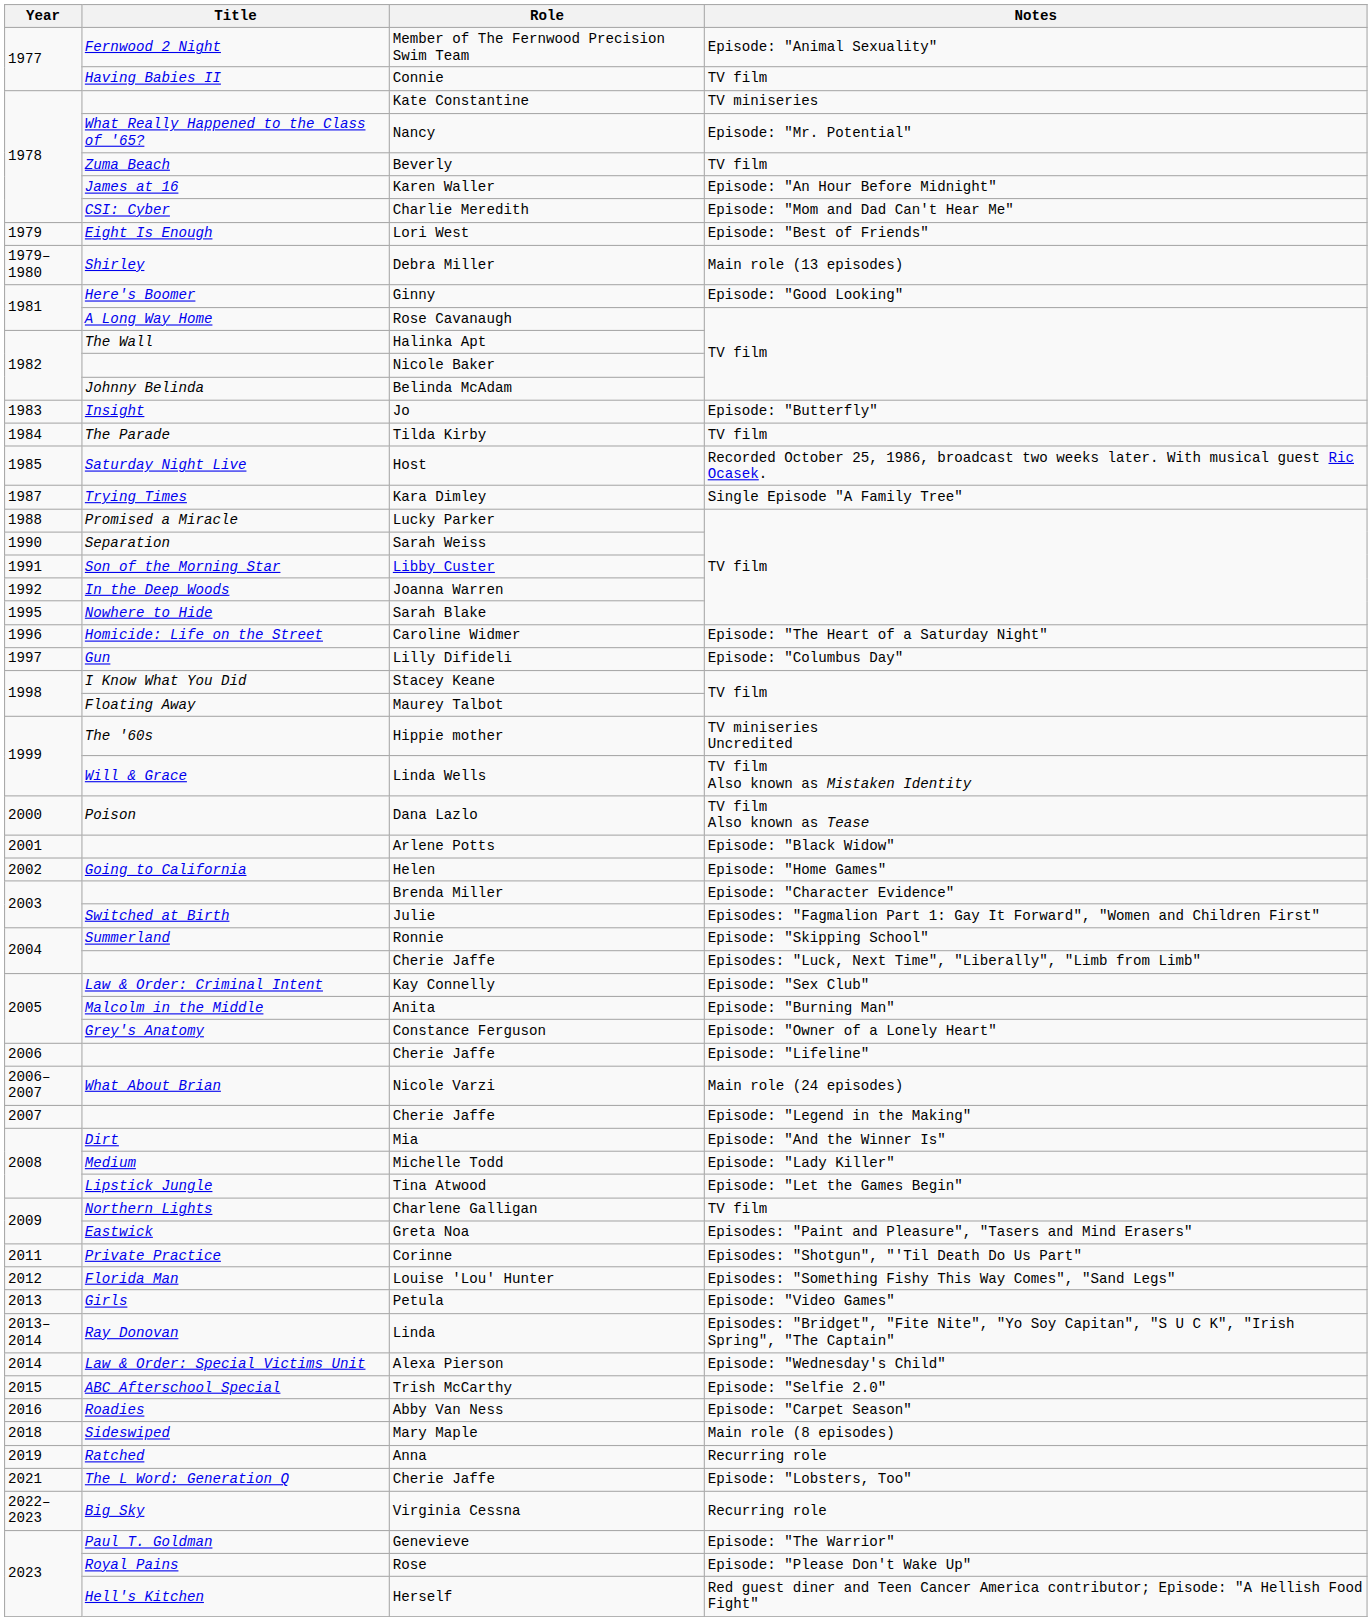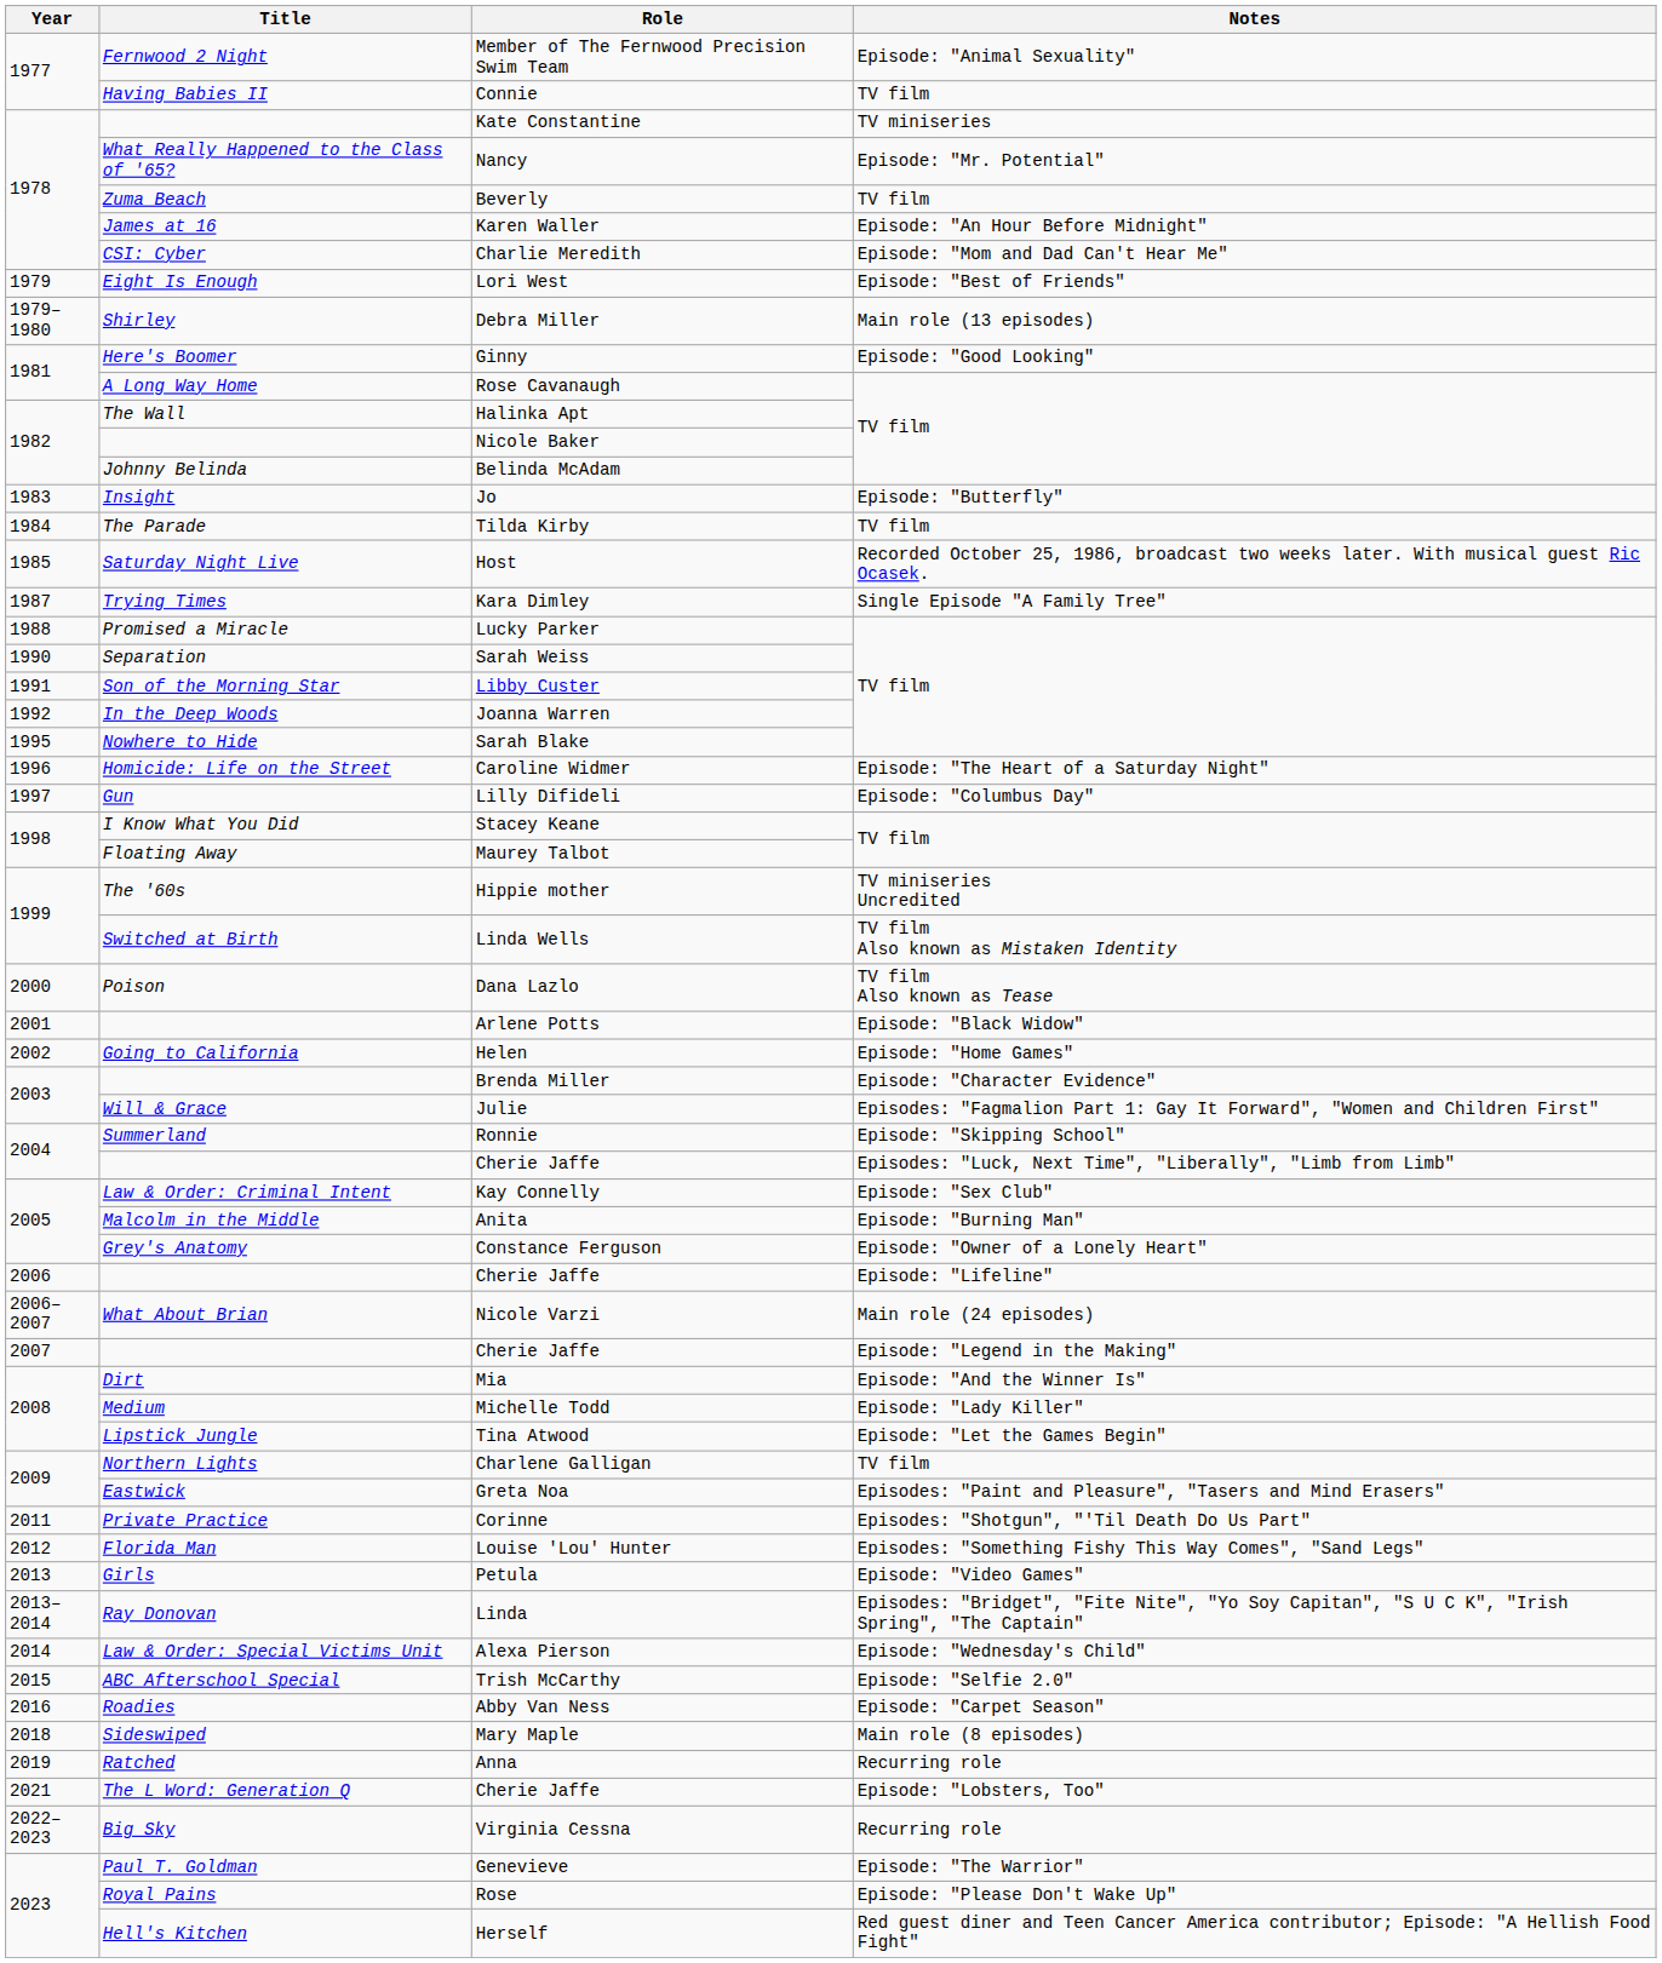Linda Wells | Title: Will & Grace -> Switched at Birth
Julie | Title: Switched at Birth -> Will & Grace
